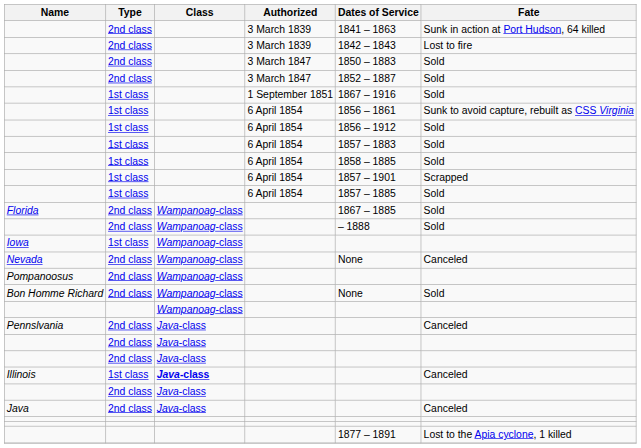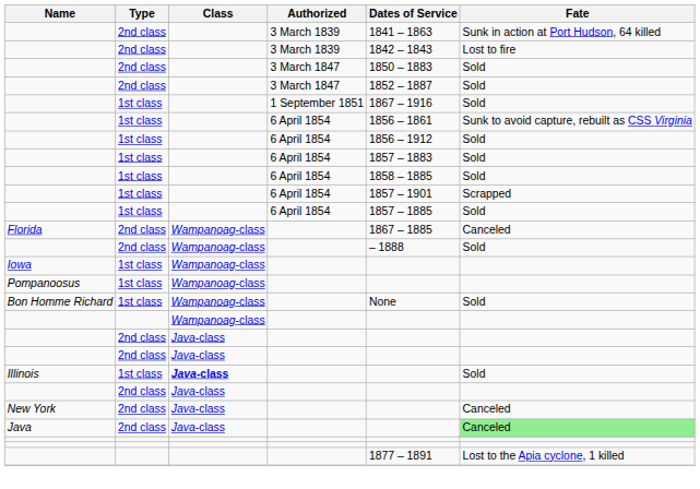Florida | Fate: Sold -> Canceled
- row: Nevada | 2nd class | Wampanoag-class | None | Canceled
Pompanoosus | Type: 2nd class -> 1st class
Bon Homme Richard | Type: 2nd class -> 1st class
- row: Pennslvania | 2nd class | Java-class | Canceled
Illinois | Fate: Canceled -> Sold
+ row: New York | 2nd class | Java-class | Canceled
Java | Fate: no background -> lightgreen background
